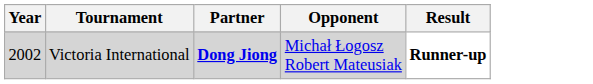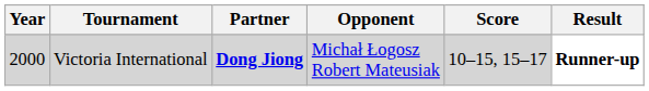+ column: Score | 10–15, 15–17
Victoria International | Year: 2002 -> 2000
